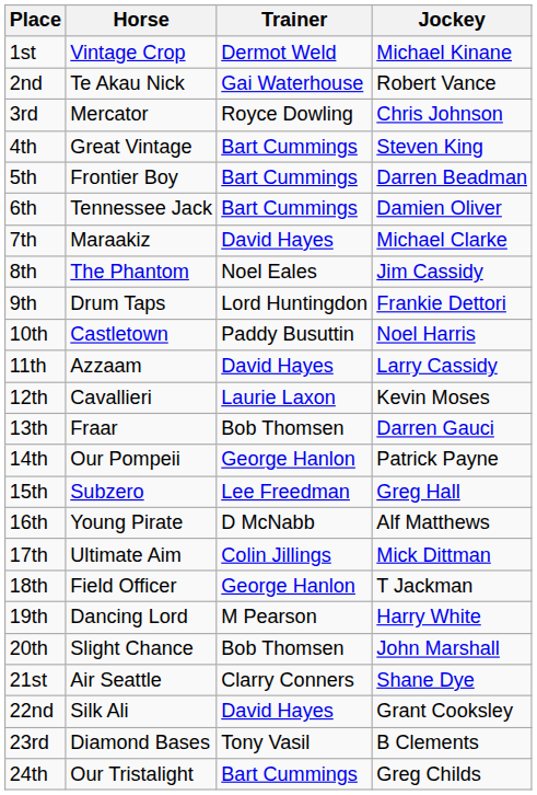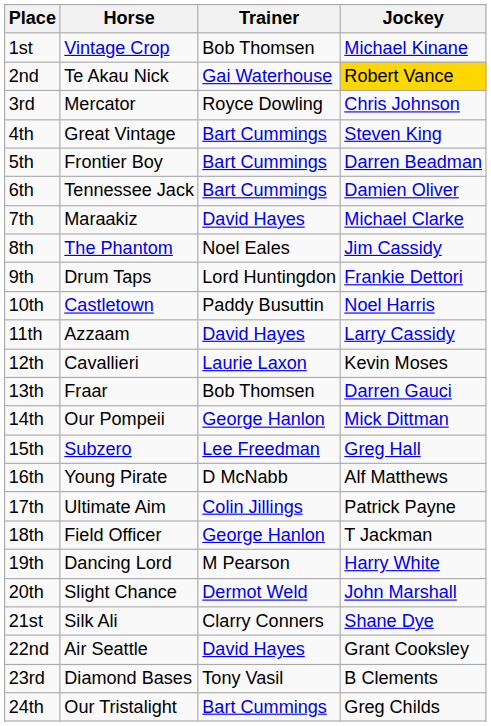1st | Trainer: Dermot Weld -> Bob Thomsen
2nd | Jockey: no background -> gold background
14th | Jockey: Patrick Payne -> Mick Dittman
17th | Jockey: Mick Dittman -> Patrick Payne
20th | Trainer: Bob Thomsen -> Dermot Weld
21st | Horse: Air Seattle -> Silk Ali
22nd | Horse: Silk Ali -> Air Seattle
